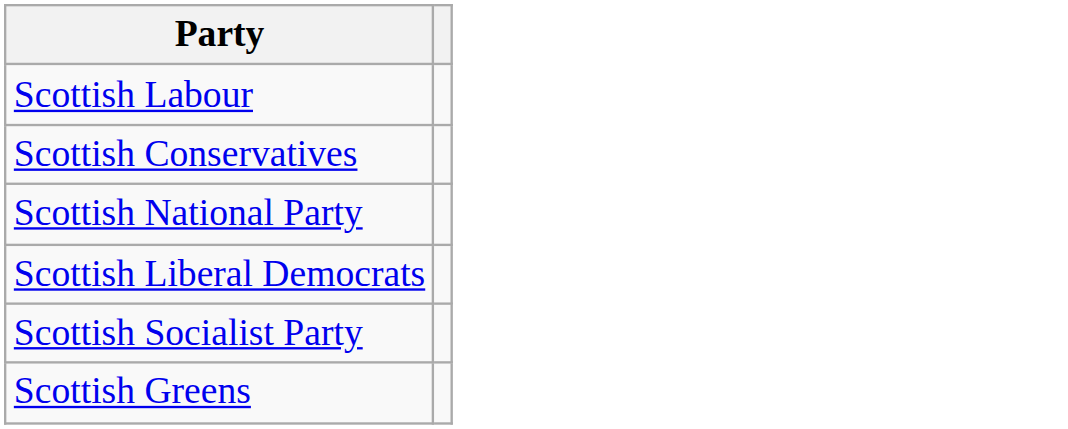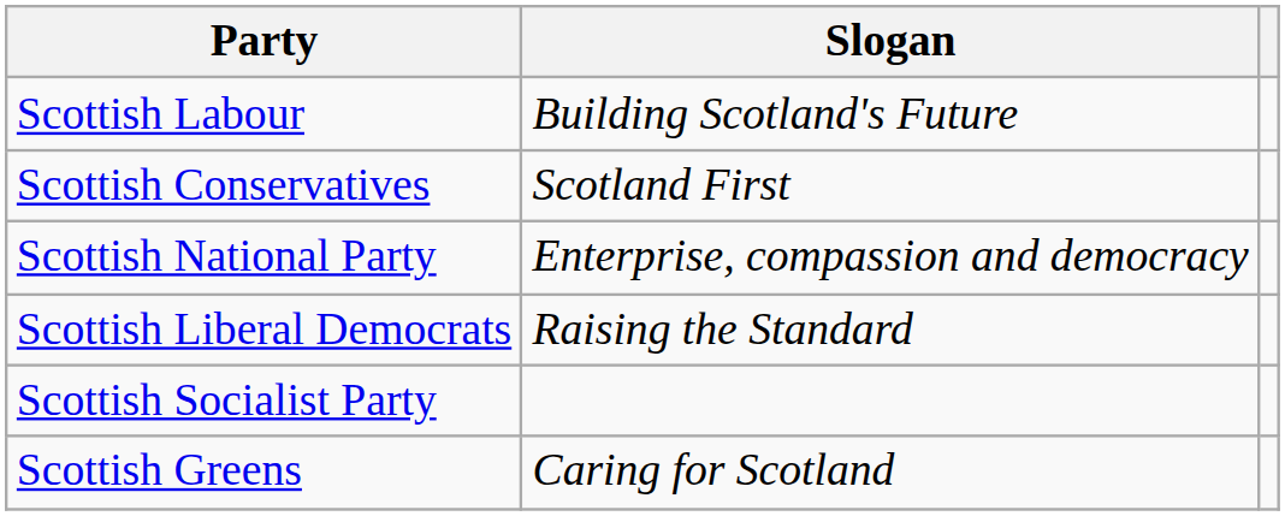+ column: Slogan | Building Scotland's Future | Scotland First | Enterprise, compassion and democracy | Raising the Standard | Caring for Scotland
